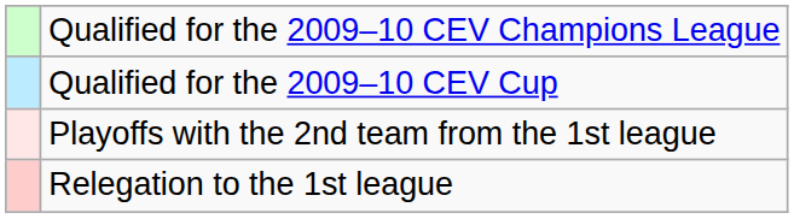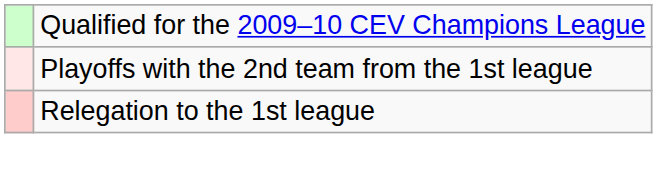- row: Qualified for the 2009–10 CEV Cup
